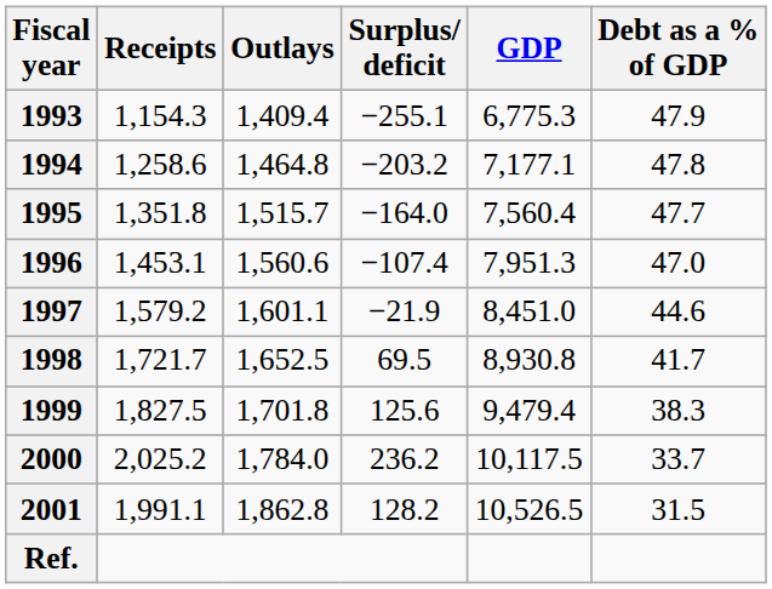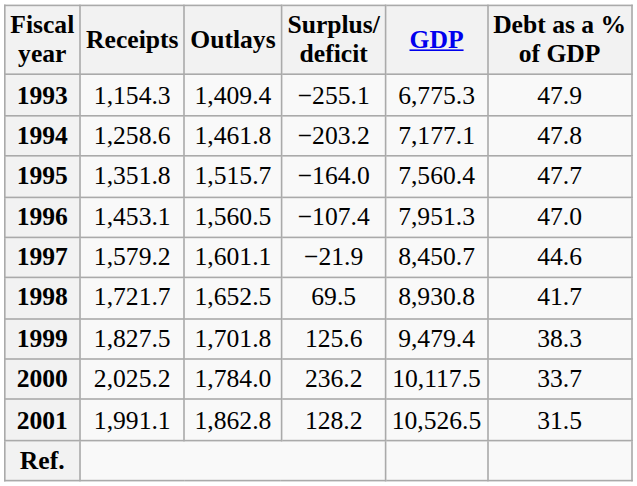1994 | Outlays: 1,464.8 -> 1,461.8
1996 | Outlays: 1,560.6 -> 1,560.5
1997 | GDP: 8,451.0 -> 8,450.7
